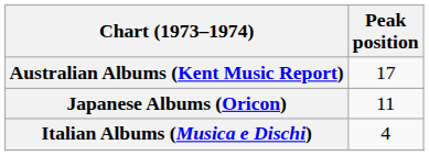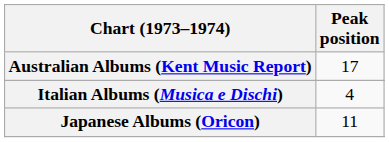rows swapped: Italian Albums (Musica e Dischi) <-> Japanese Albums (Oricon)
